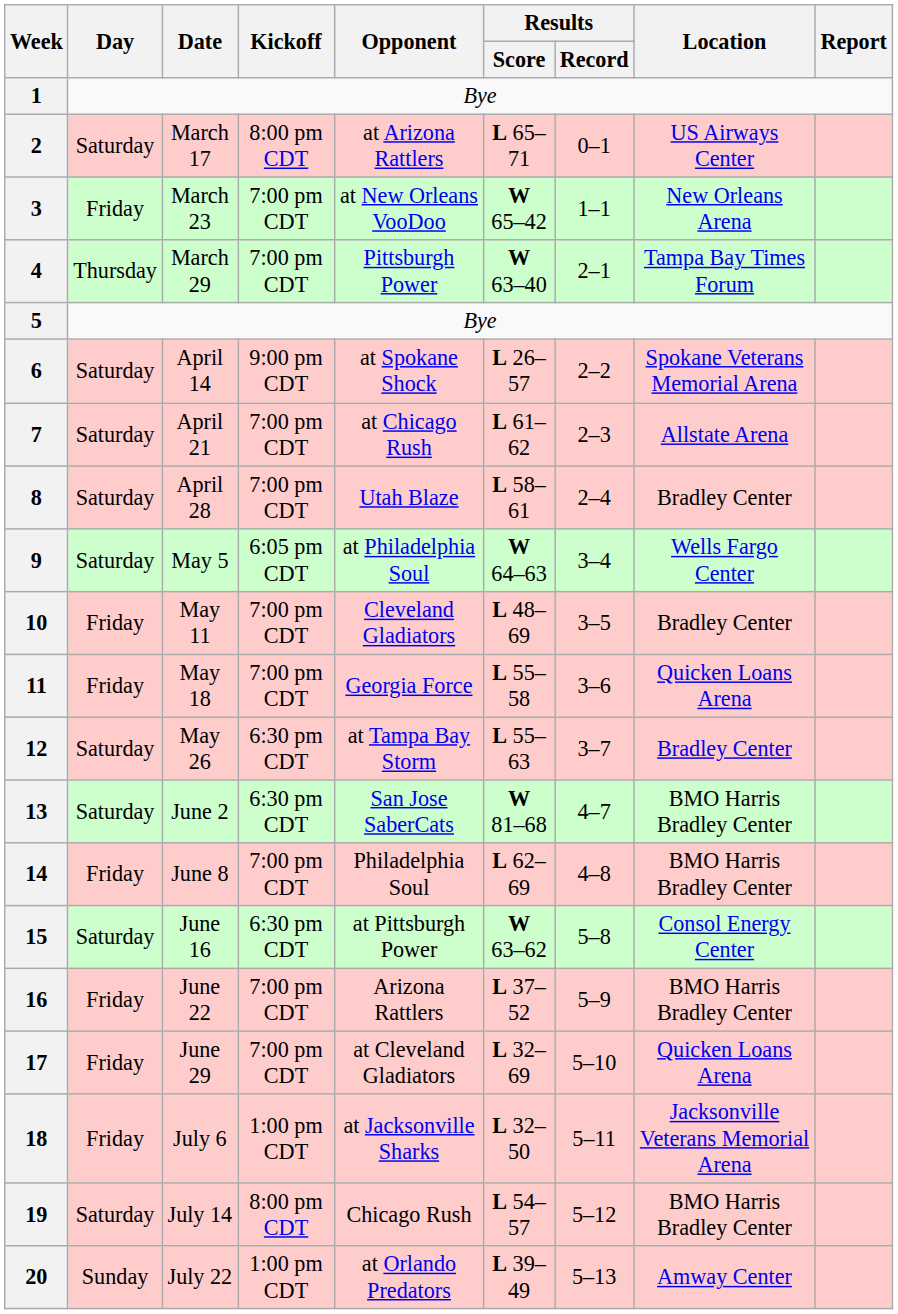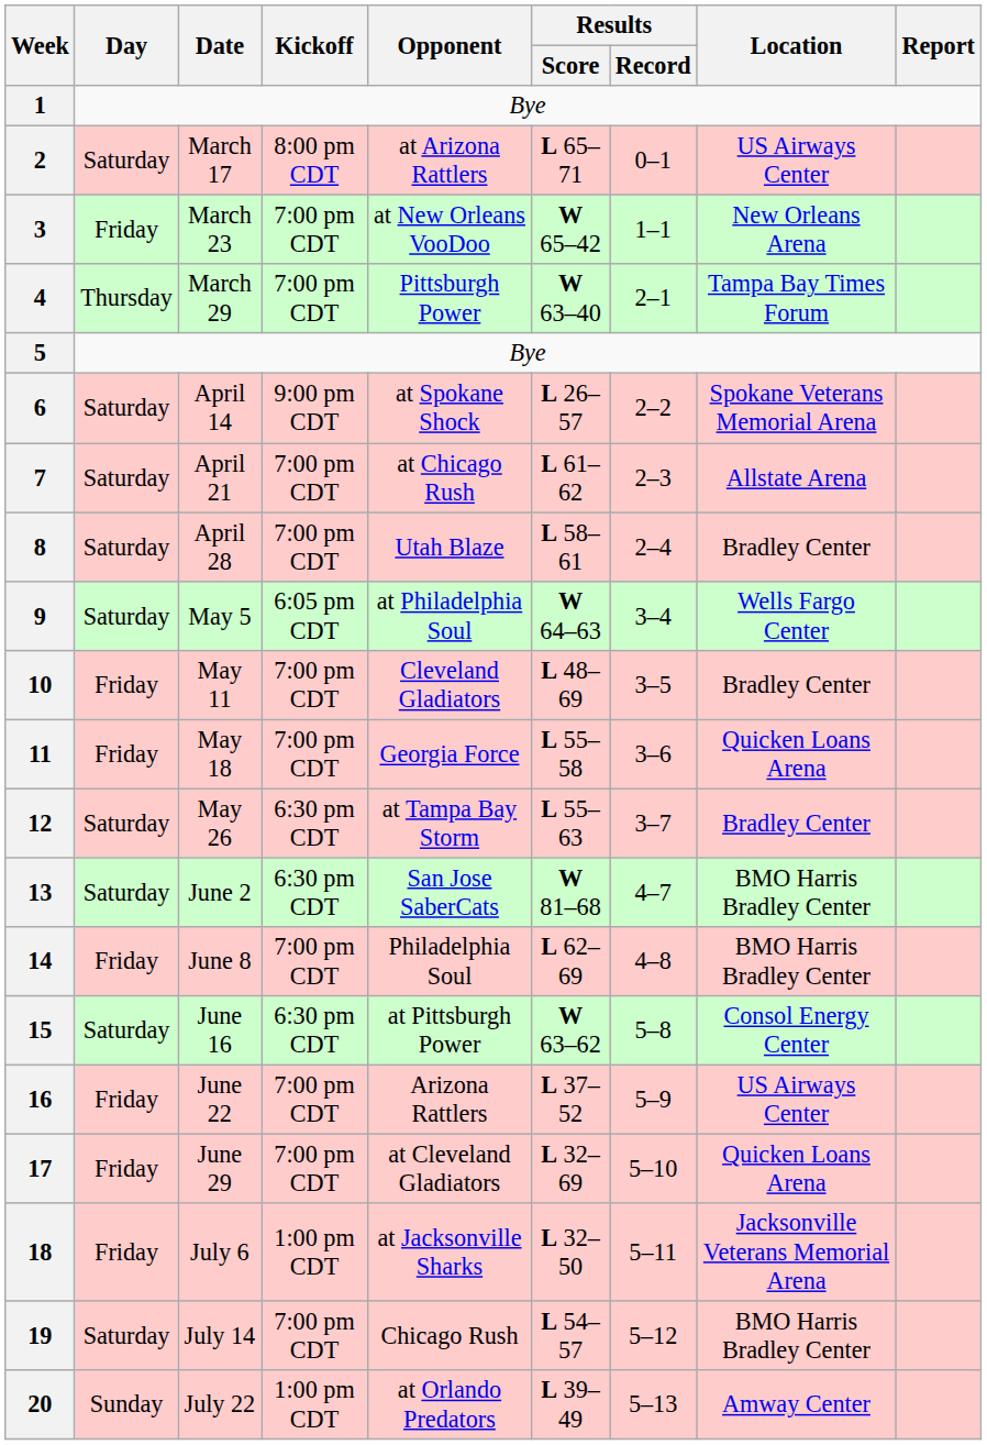16 | Location: BMO Harris Bradley Center -> US Airways Center
19 | Kickoff: 8:00 pm CDT -> 7:00 pm CDT
